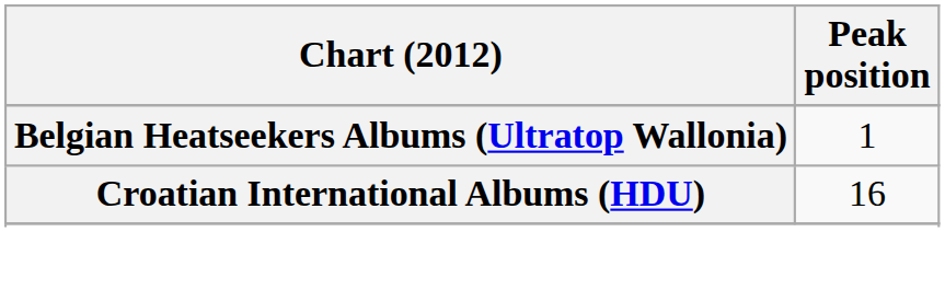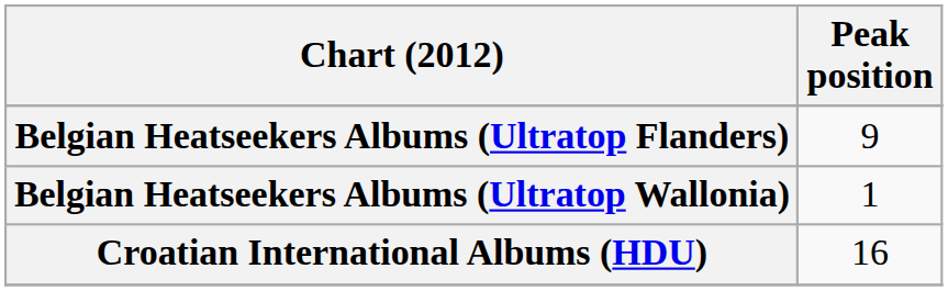+ row: Belgian Heatseekers Albums (Ultratop Flanders) | 9
